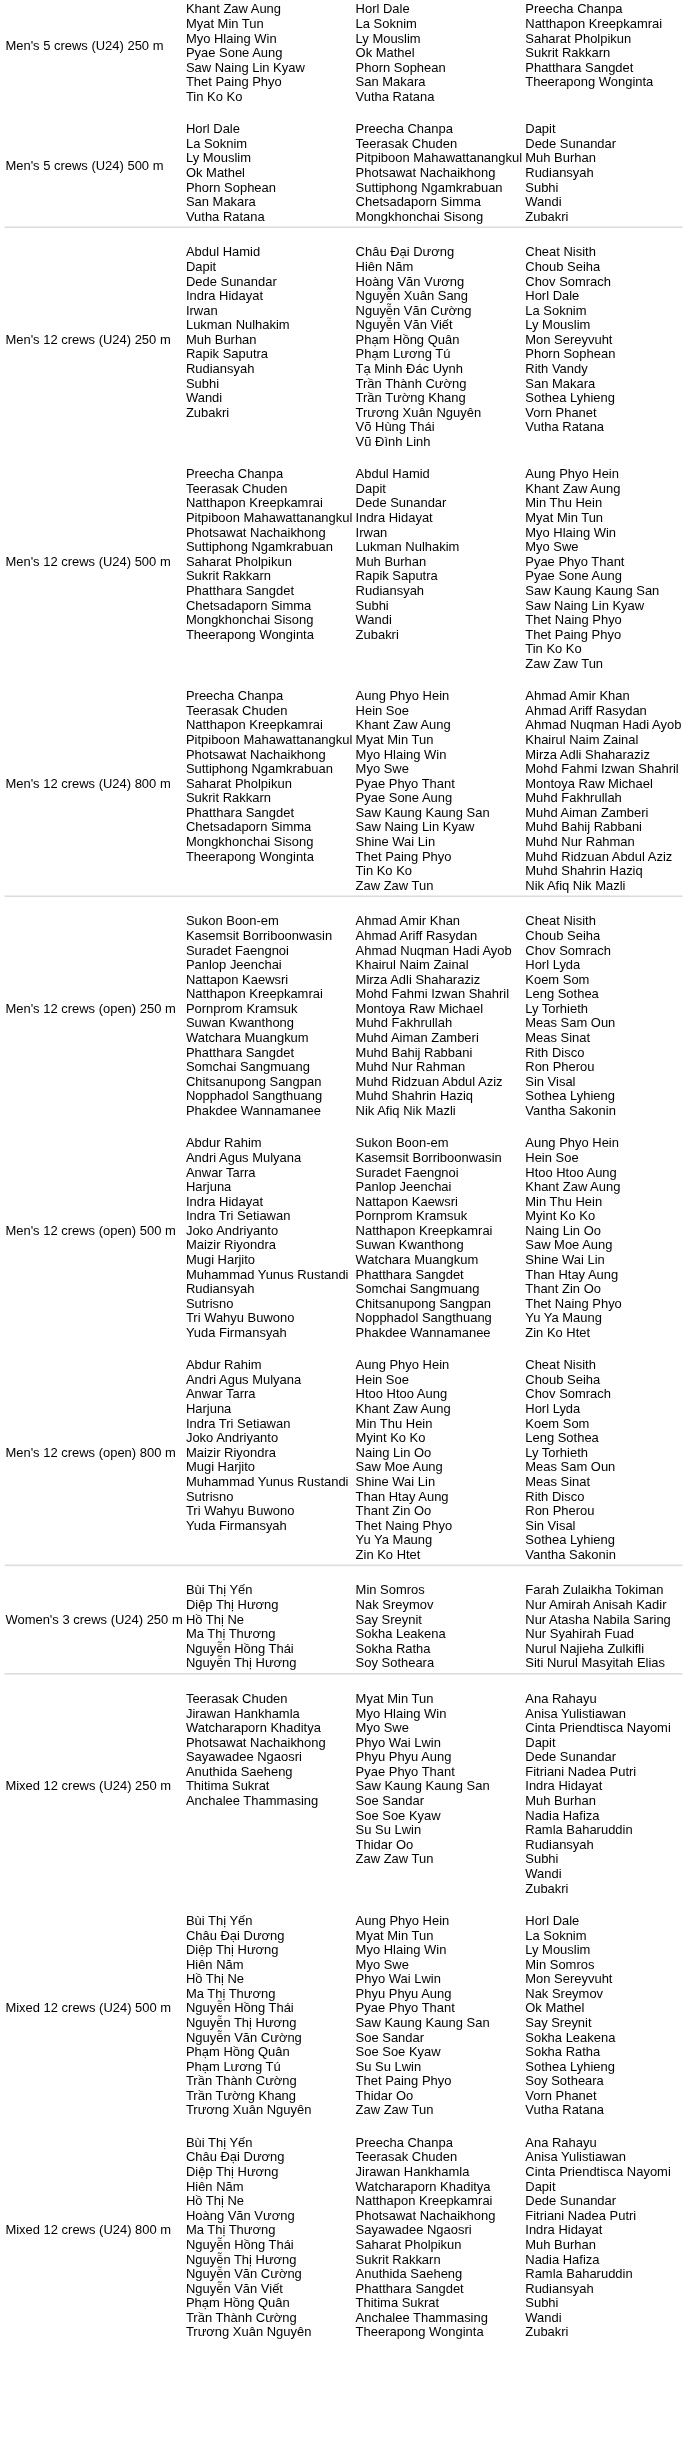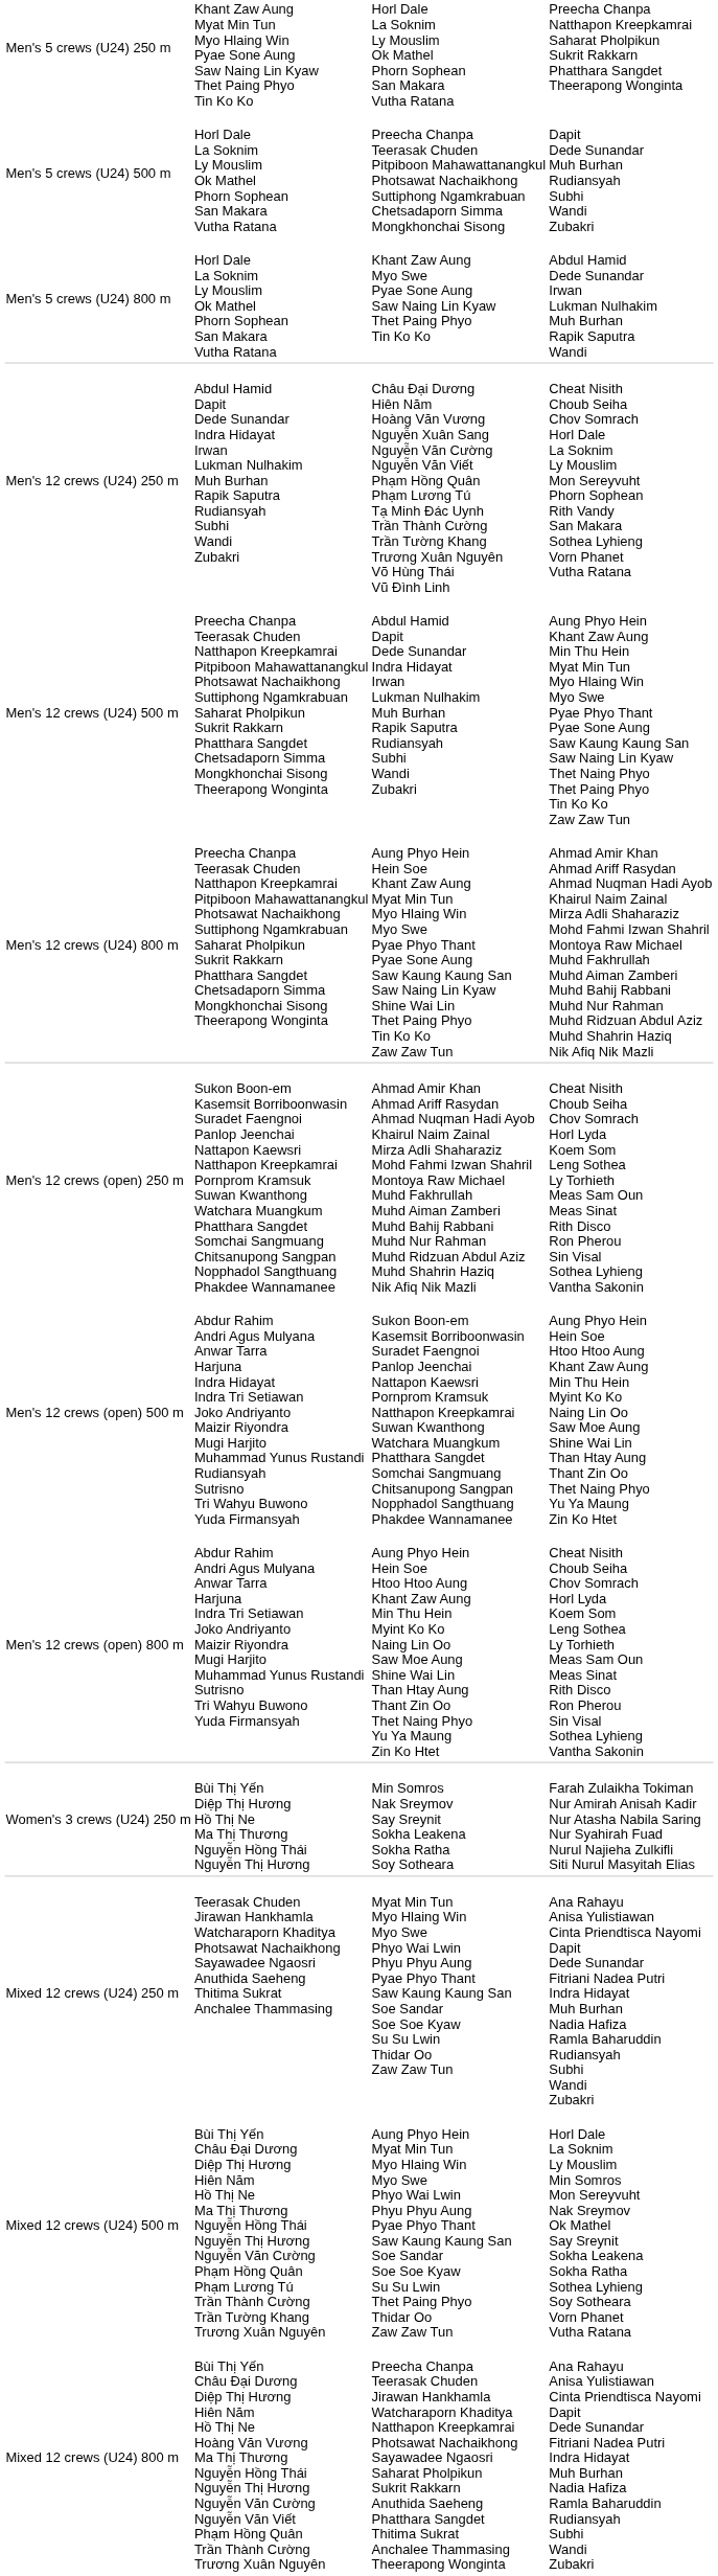+ row: Men's 5 crews (U24) 800 m | Horl Dale La Soknim Ly Mouslim Ok Mathel Phorn Sophean San Makara Vutha Ratana | Khant Zaw Aung Myo Swe Pyae Sone Aung Saw Naing Lin Kyaw Thet Paing Phyo Tin Ko Ko | Abdul Hamid Dede Sunandar Irwan Lukman Nulhakim Muh Burhan Rapik Saputra Wandi
